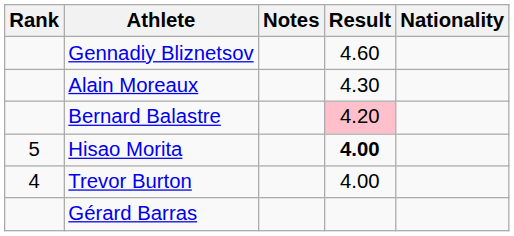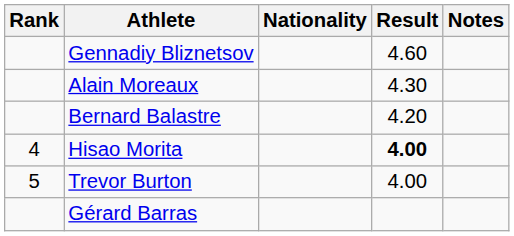columns swapped: Nationality <-> Notes
Bernard Balastre | Result: pink background -> no background
Hisao Morita | Rank: 5 -> 4
Trevor Burton | Rank: 4 -> 5
